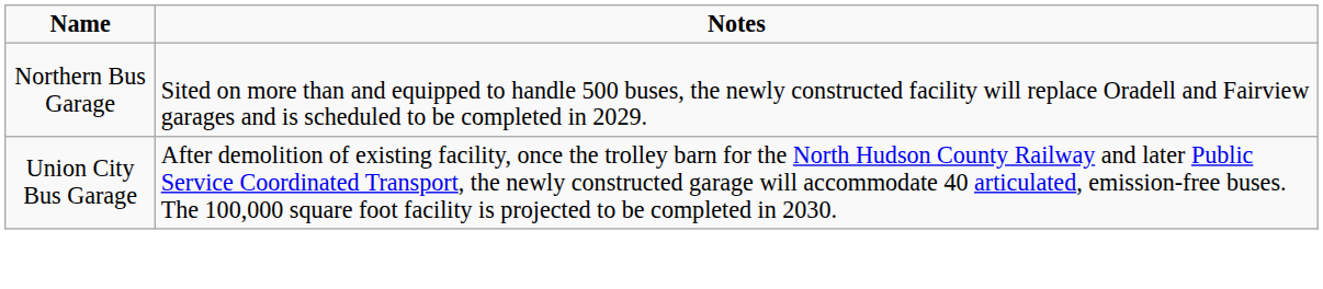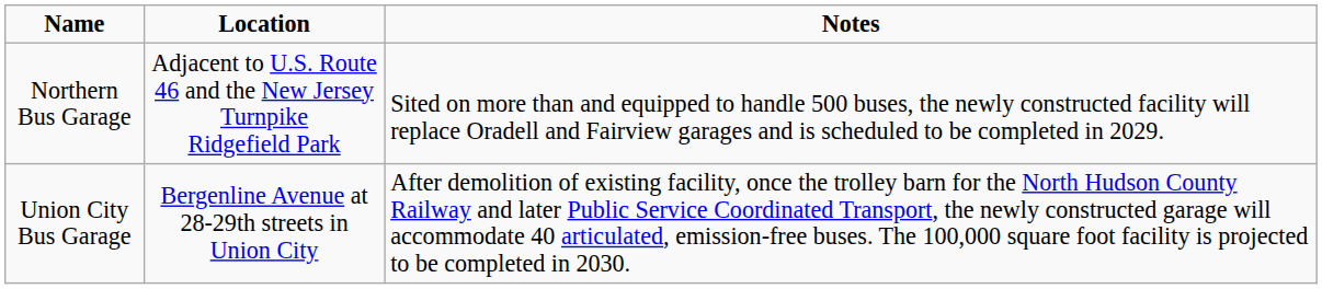+ column: Location | Adjacent to U.S. Route 46 and the New Jersey Turnpike Ridgefield Park | Bergenline Avenue at 28-29th streets in Union City
